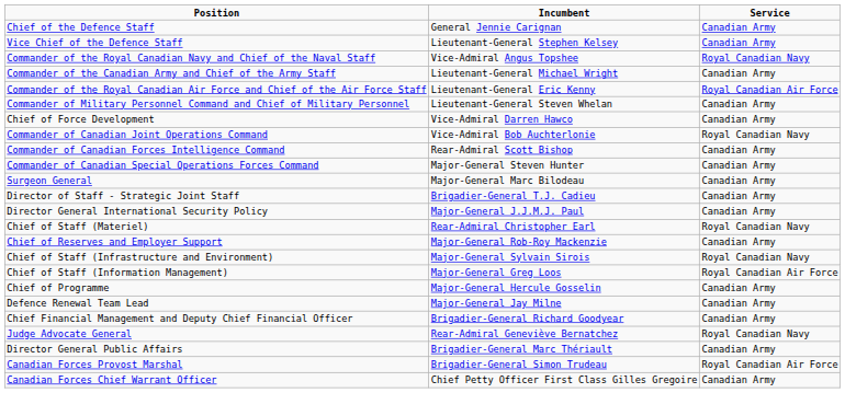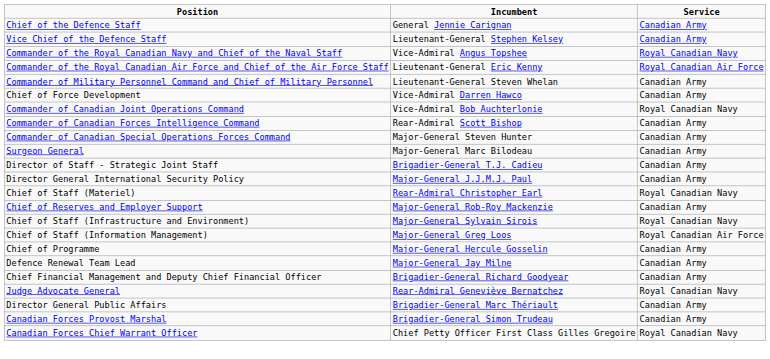- row: Commander of the Canadian Army and Chief of the Army Staff | Lieutenant-General Michael Wright | Canadian Army
Canadian Forces Provost Marshal | Service: Royal Canadian Air Force -> Canadian Army
Canadian Forces Chief Warrant Officer | Service: Canadian Army -> Royal Canadian Navy
